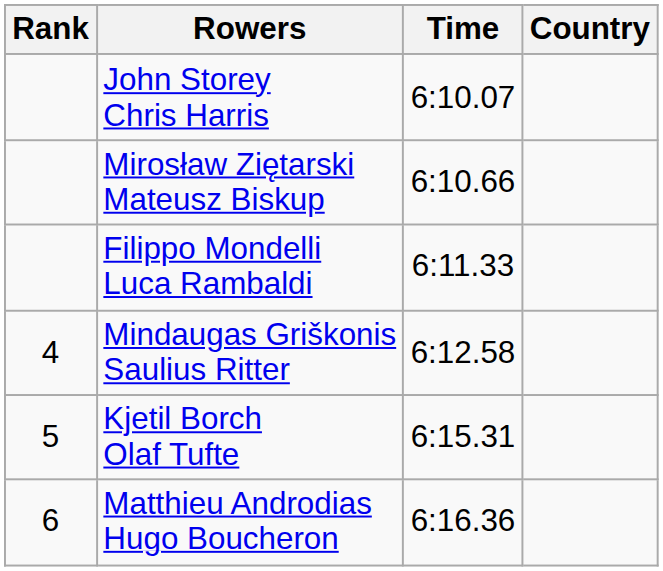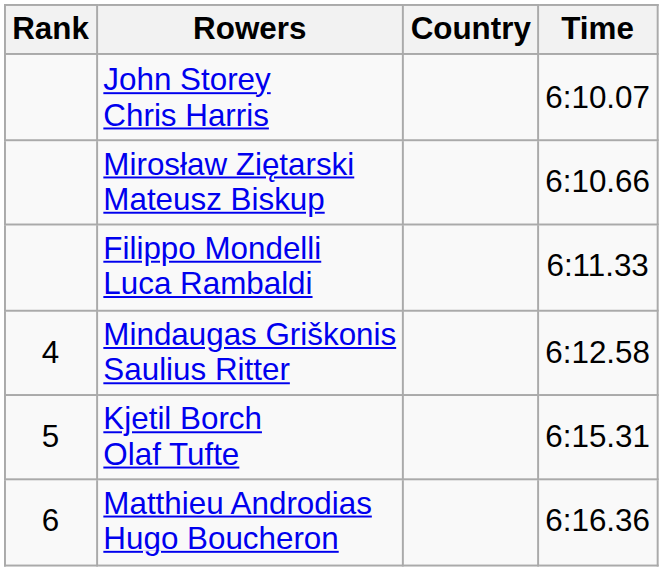columns swapped: Country <-> Time
